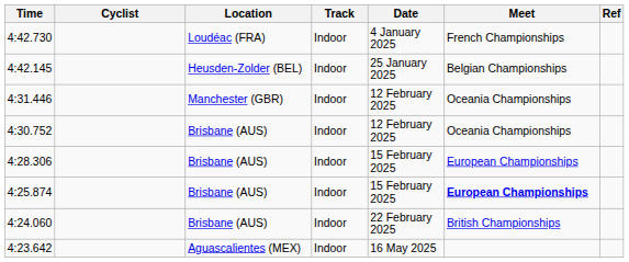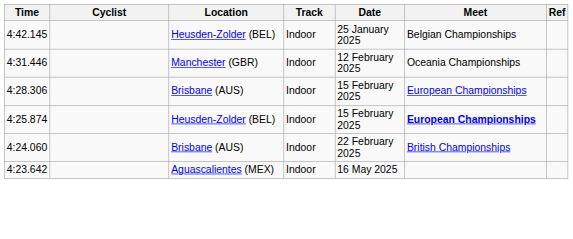- row: 4:42.730 | Loudéac (FRA) | Indoor | 4 January 2025 | French Championships
- row: 4:30.752 | Brisbane (AUS) | Indoor | 12 February 2025 | Oceania Championships
4:25.874 | Location: Brisbane (AUS) -> Heusden-Zolder (BEL)
